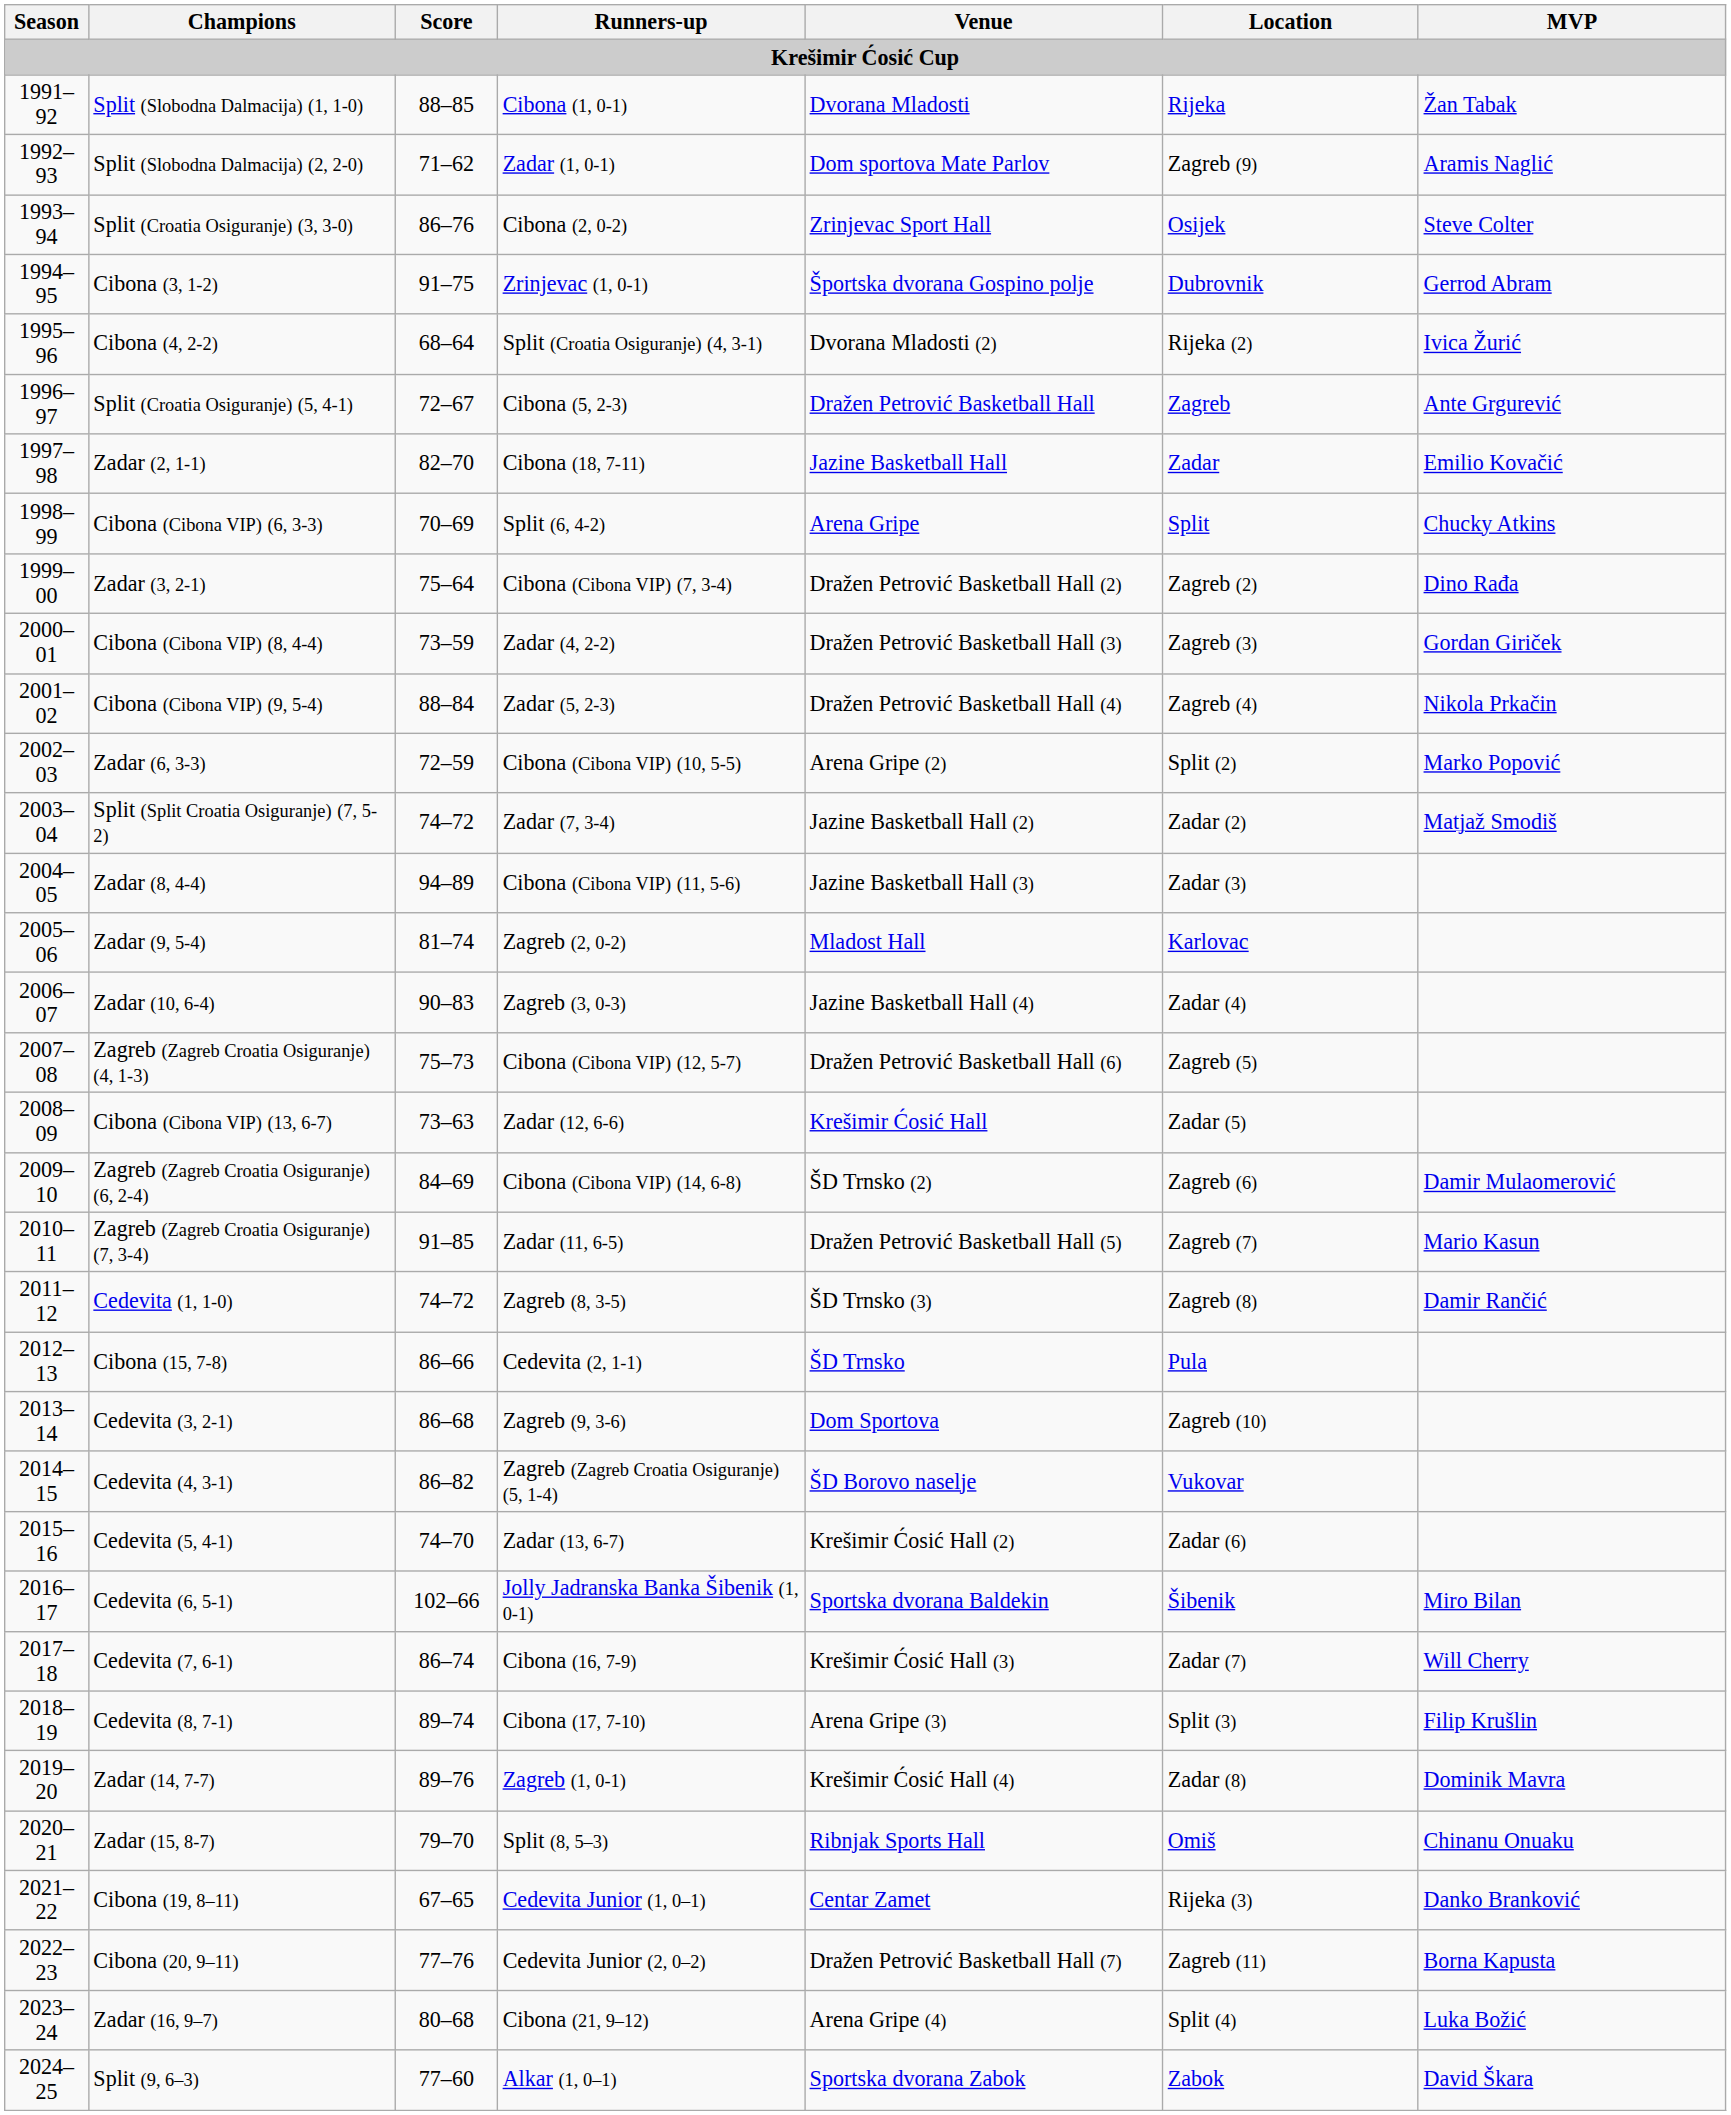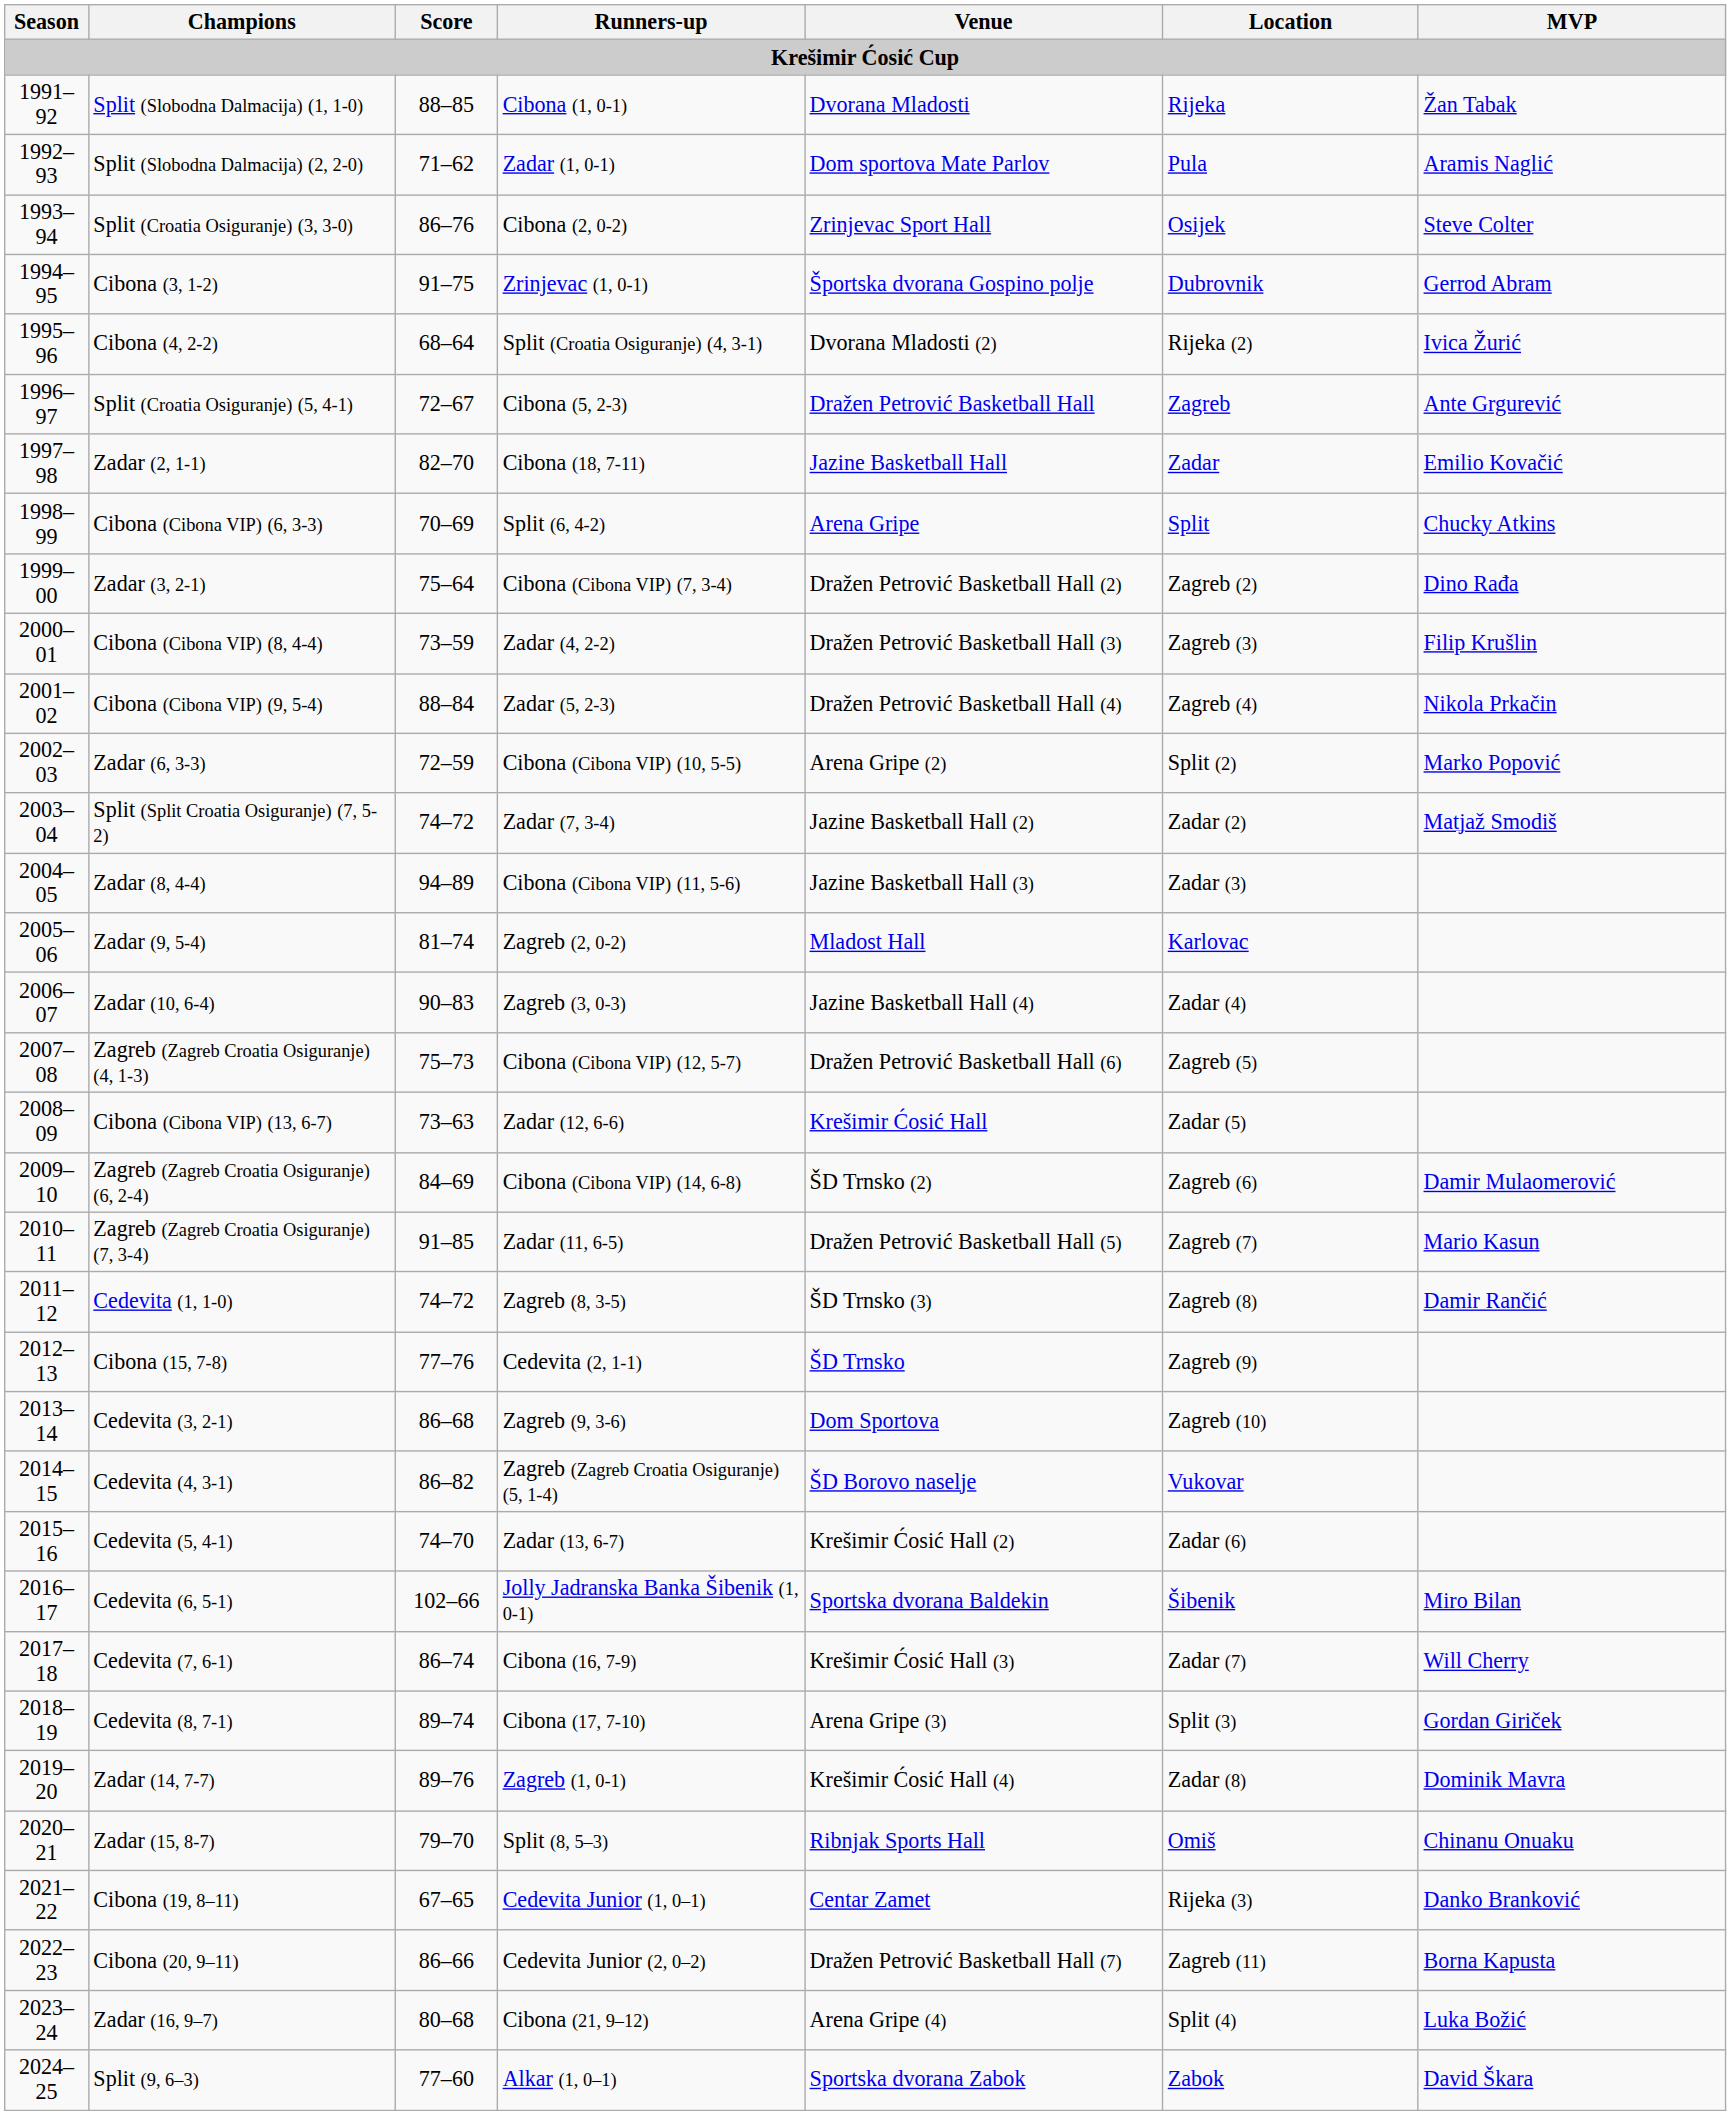Split (Slobodna Dalmacija) (2, 2-0) | Location: Zagreb (9) -> Pula
Cibona (Cibona VIP) (8, 4-4) | MVP: Gordan Giriček -> Filip Krušlin
Cibona (15, 7-8) | Score: 86–66 -> 77–76
Cibona (15, 7-8) | Location: Pula -> Zagreb (9)
Cedevita (8, 7-1) | MVP: Filip Krušlin -> Gordan Giriček
Cibona (20, 9–11) | Score: 77–76 -> 86–66
